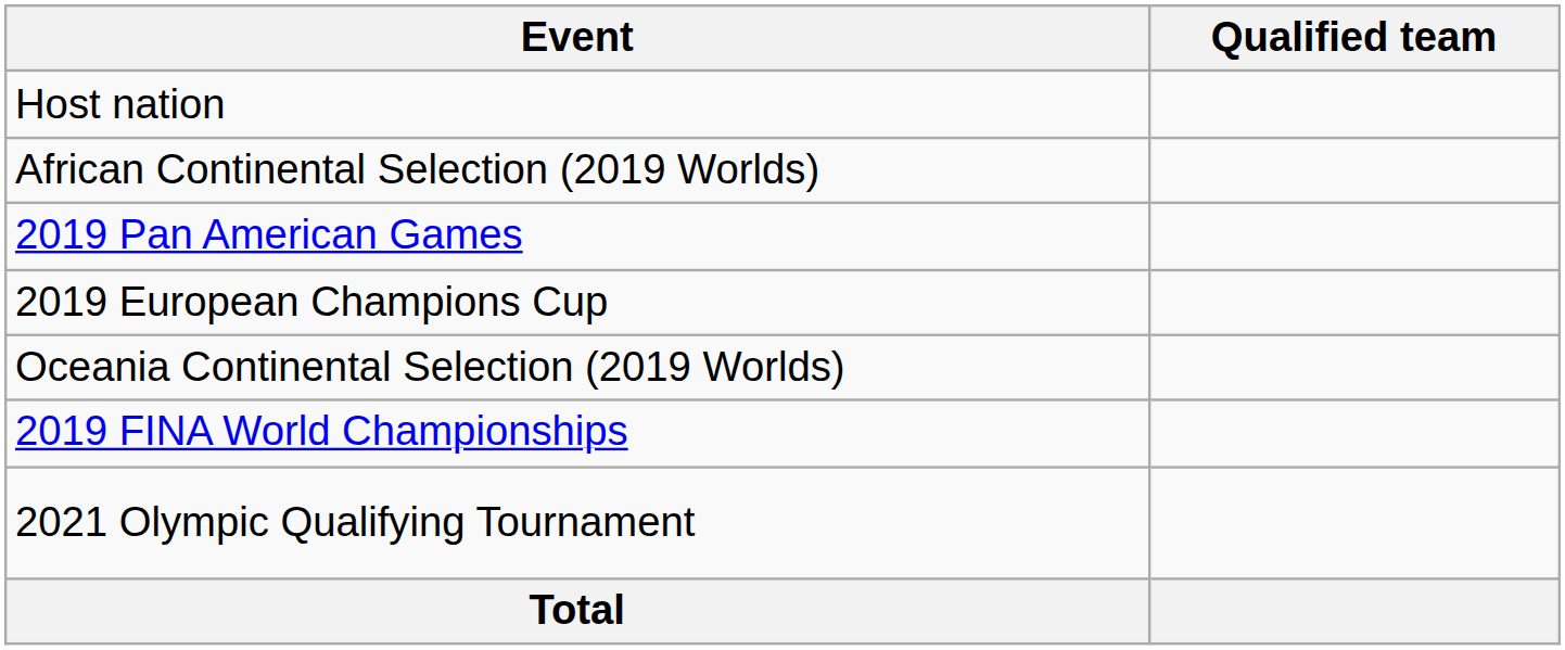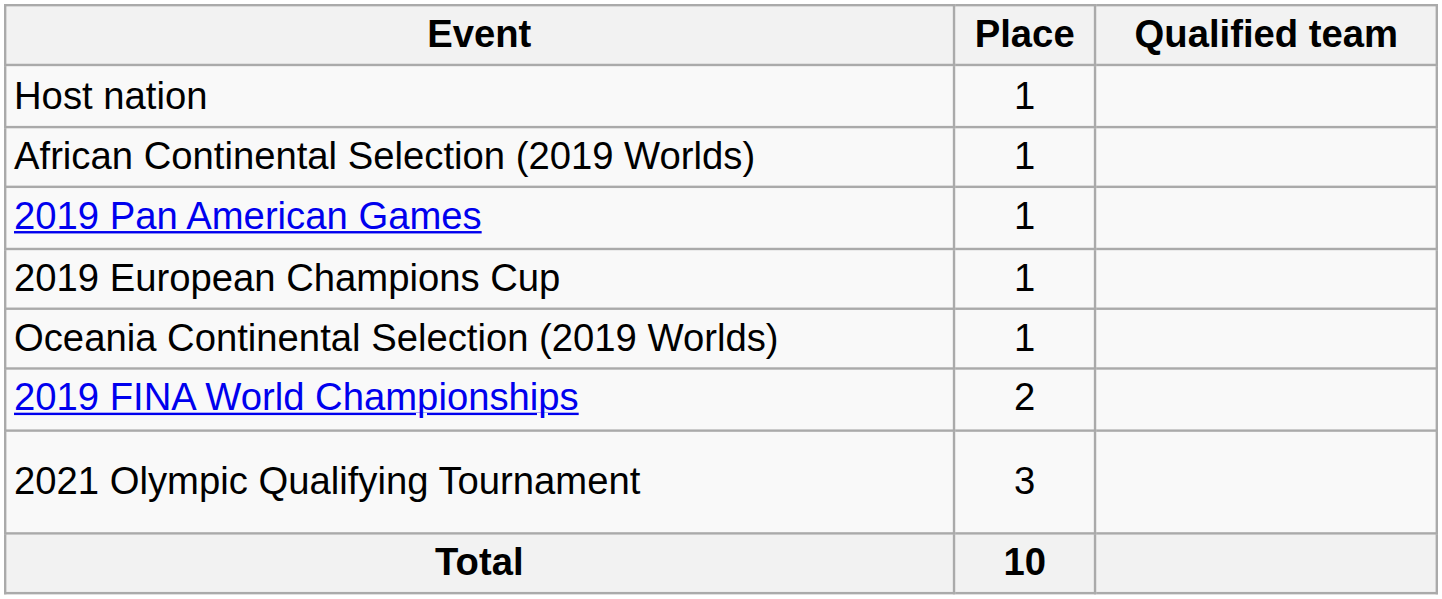+ column: Place | 1 | 1 | 1 | 1 | 1 | 2 | 3 | 10
